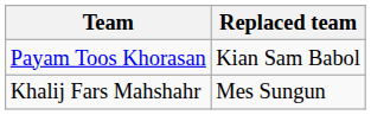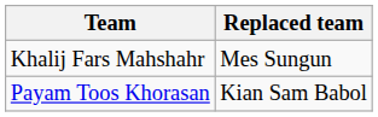rows swapped: Payam Toos Khorasan <-> Khalij Fars Mahshahr
